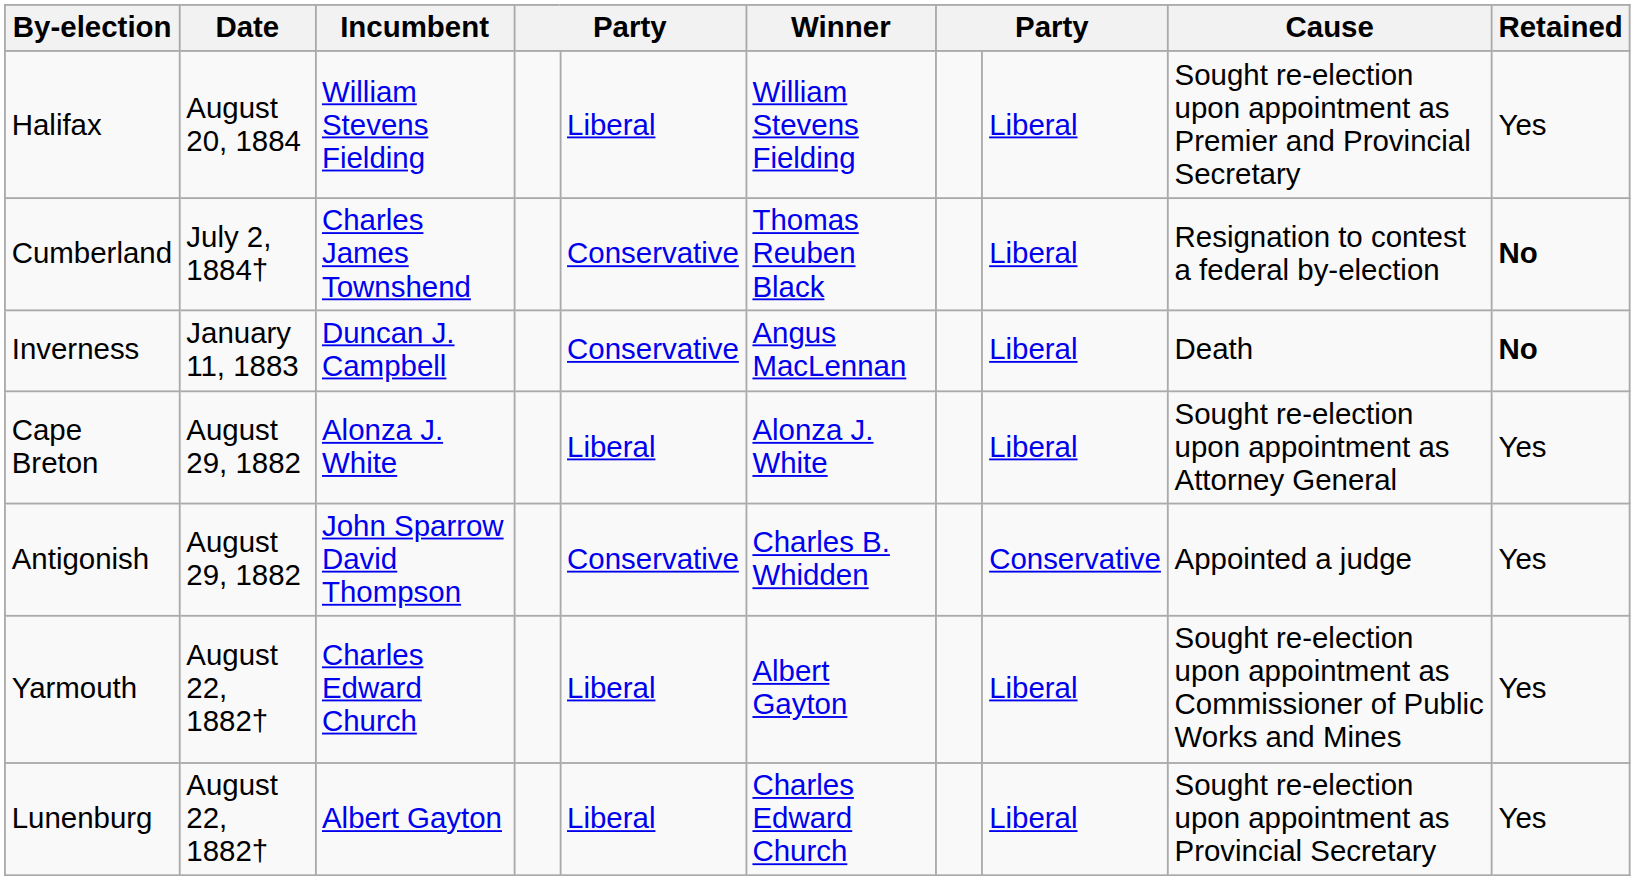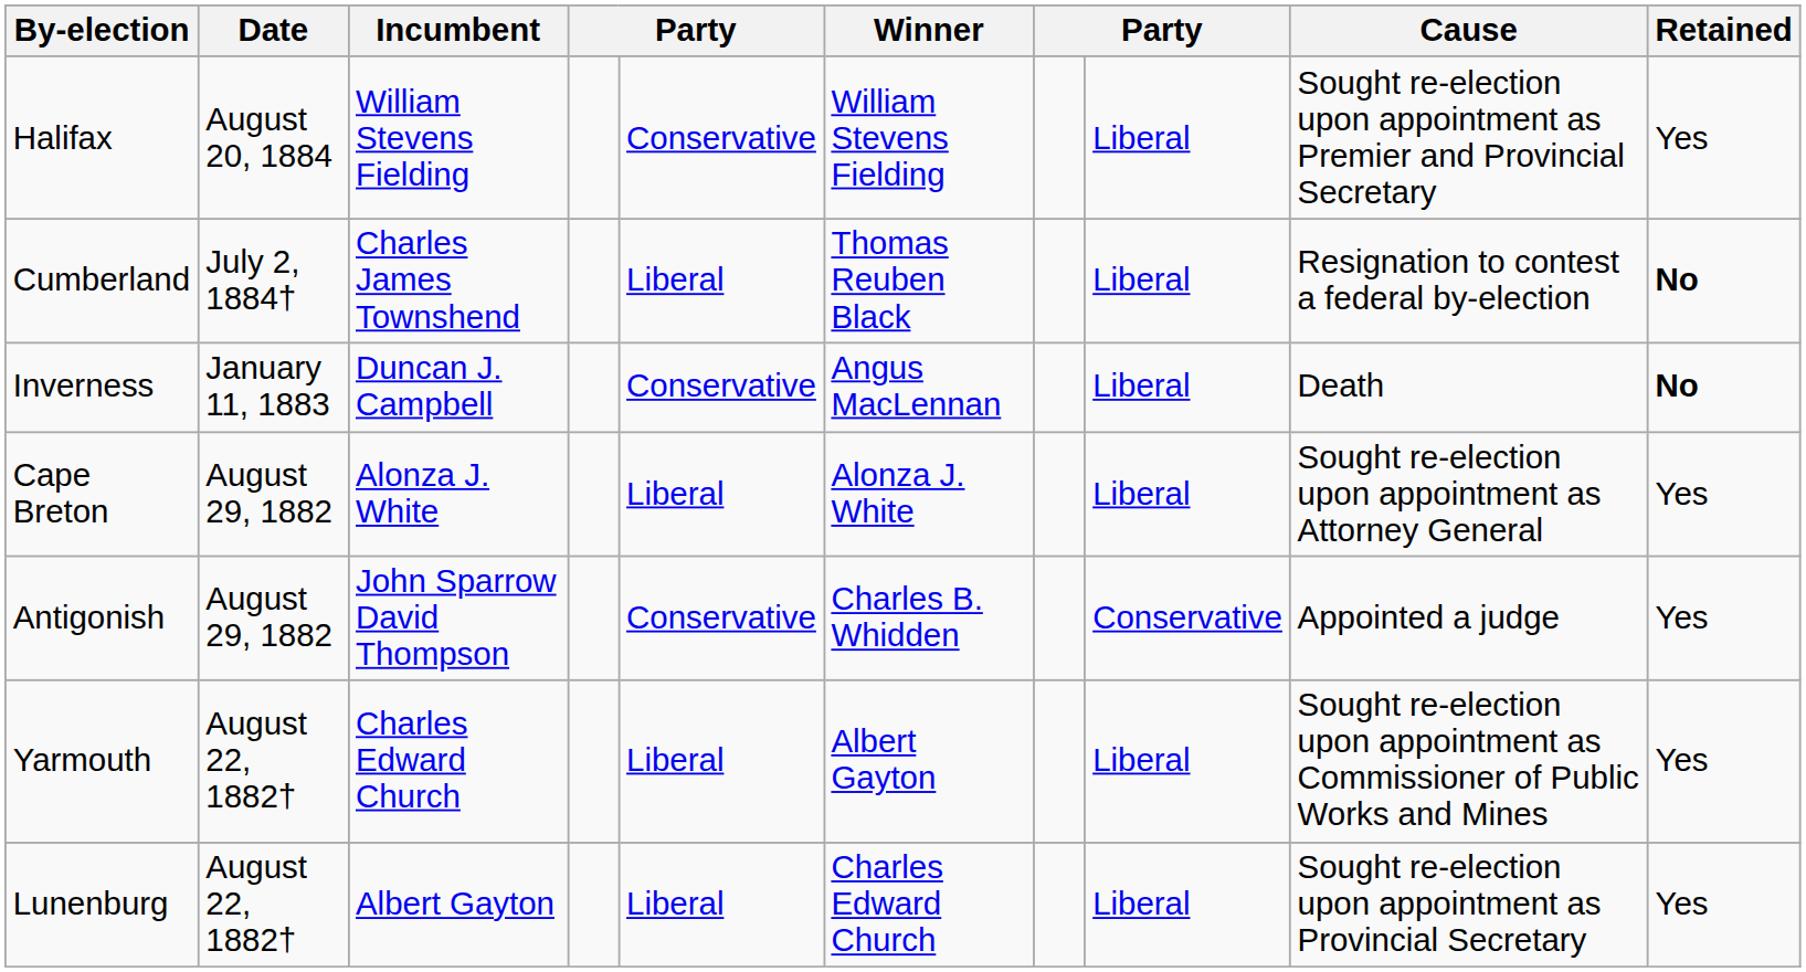Halifax | column 5: Liberal -> Conservative
Cumberland | column 5: Conservative -> Liberal
